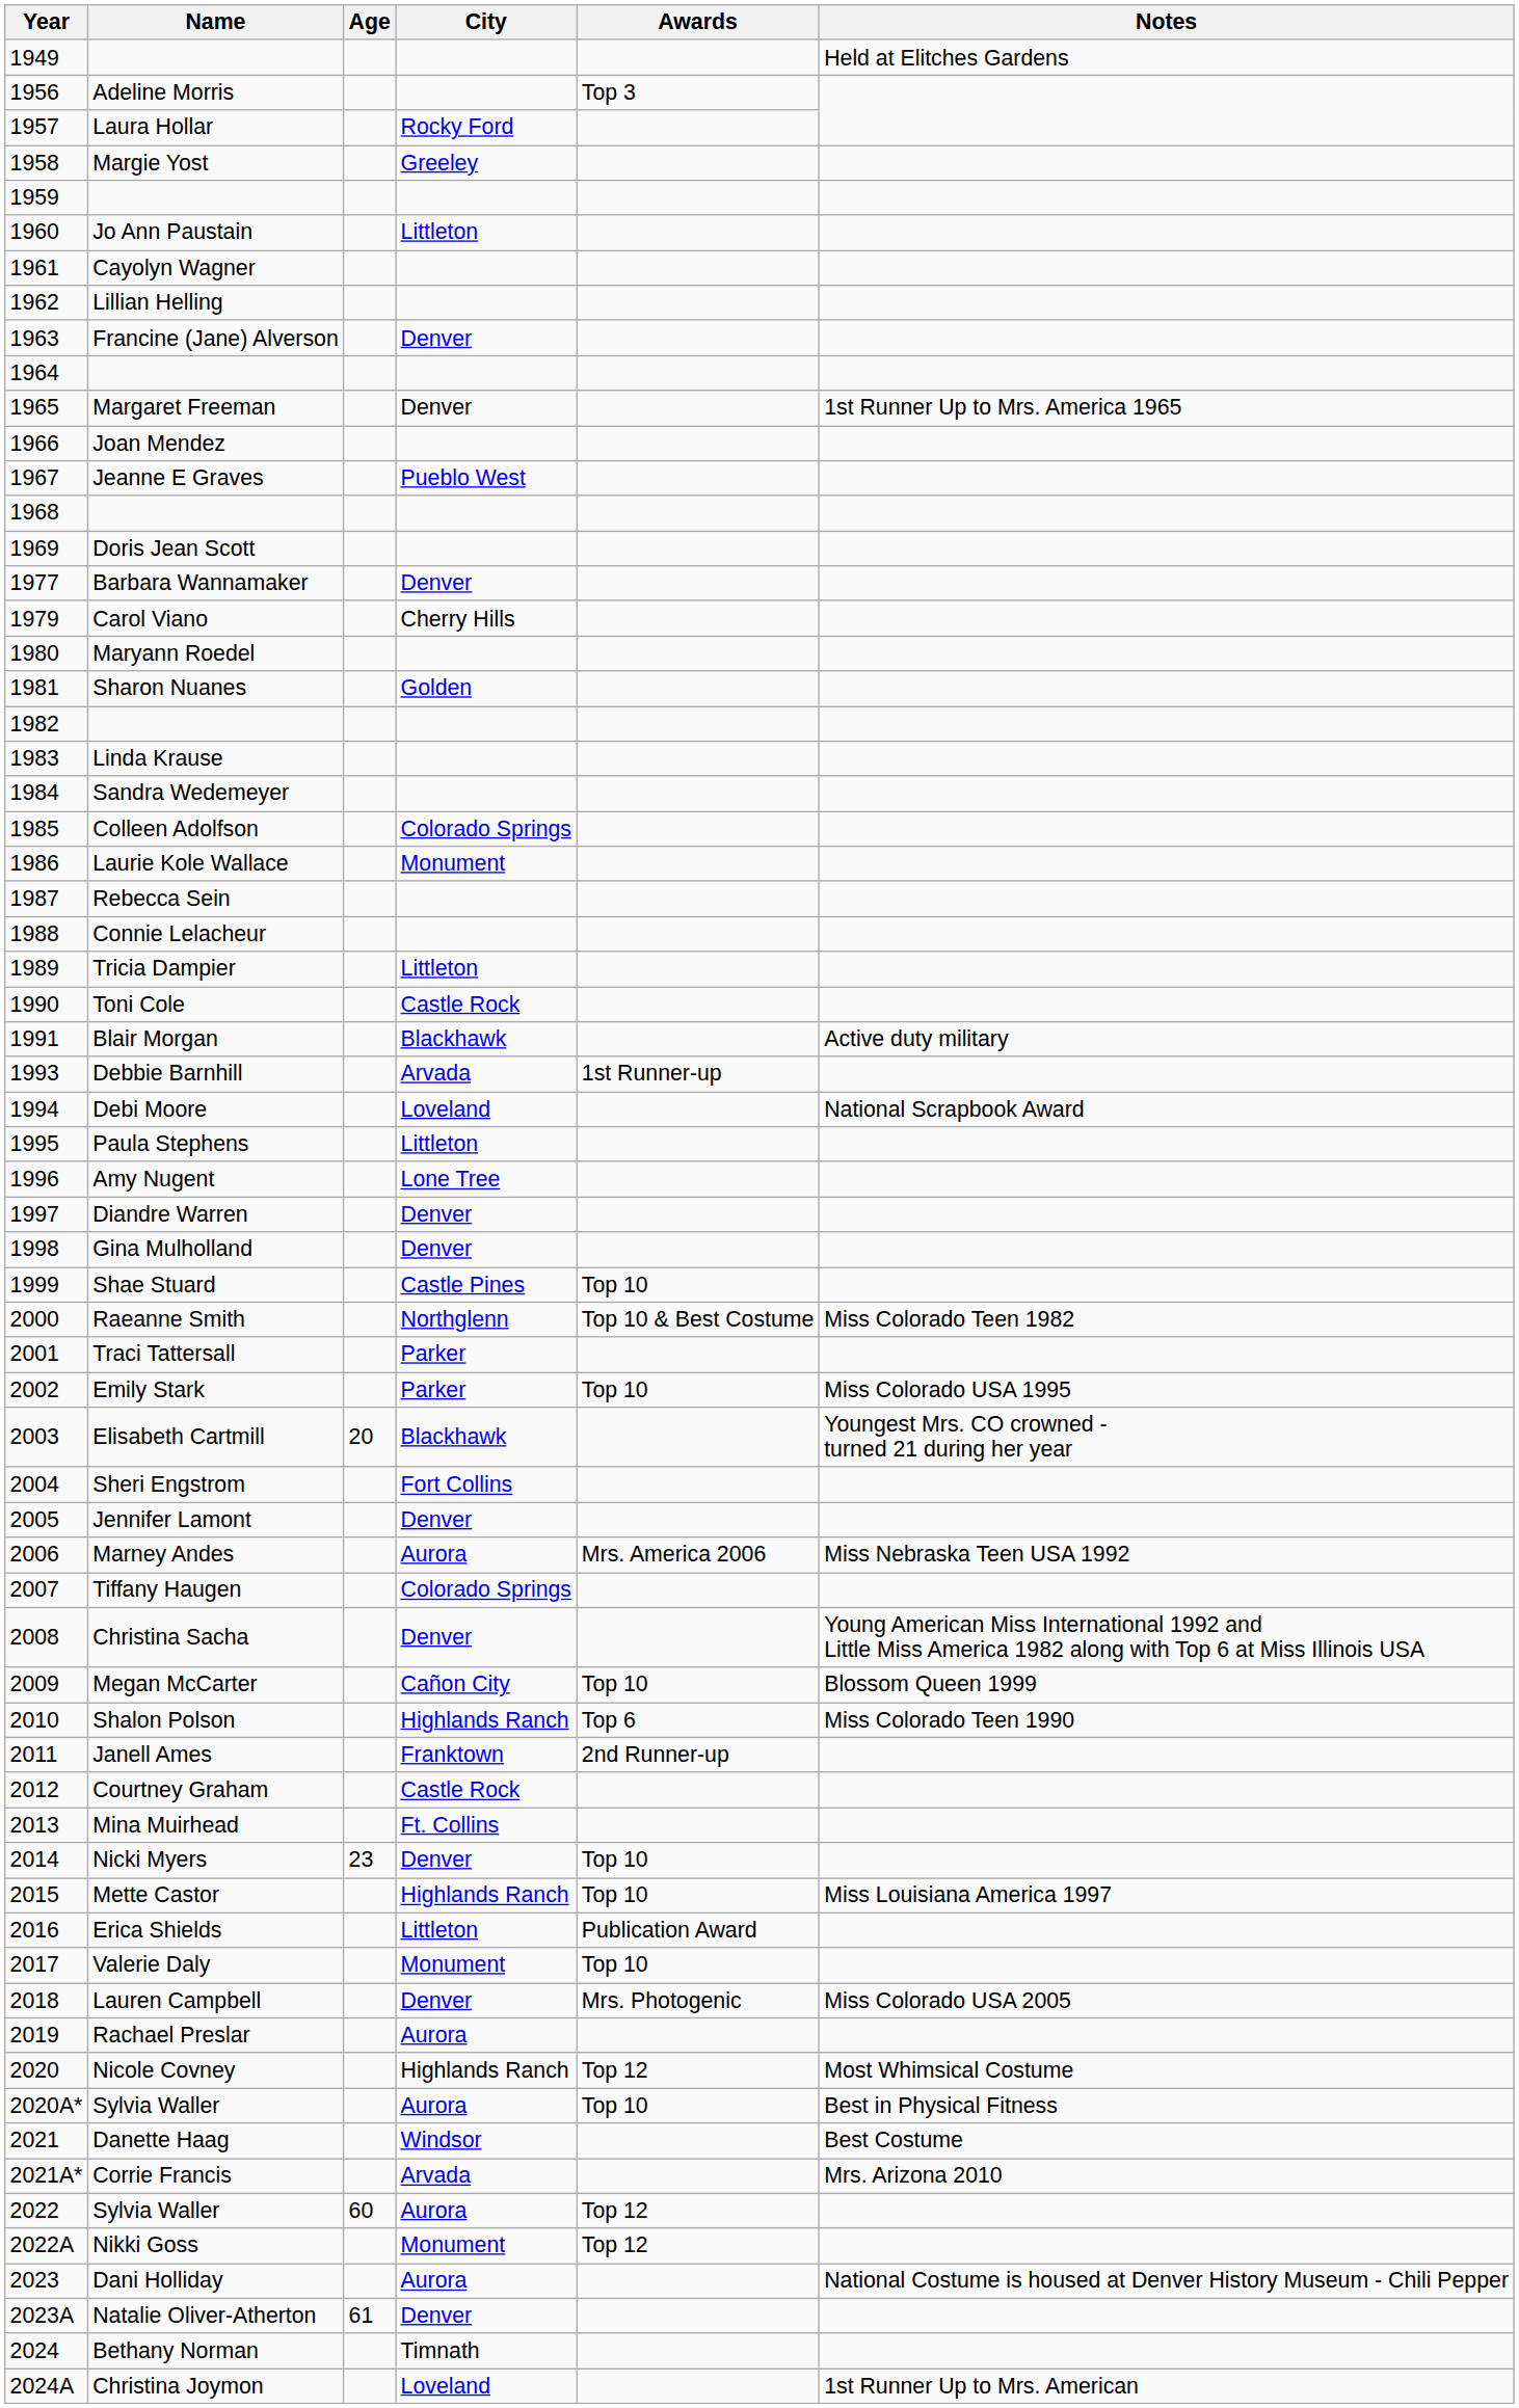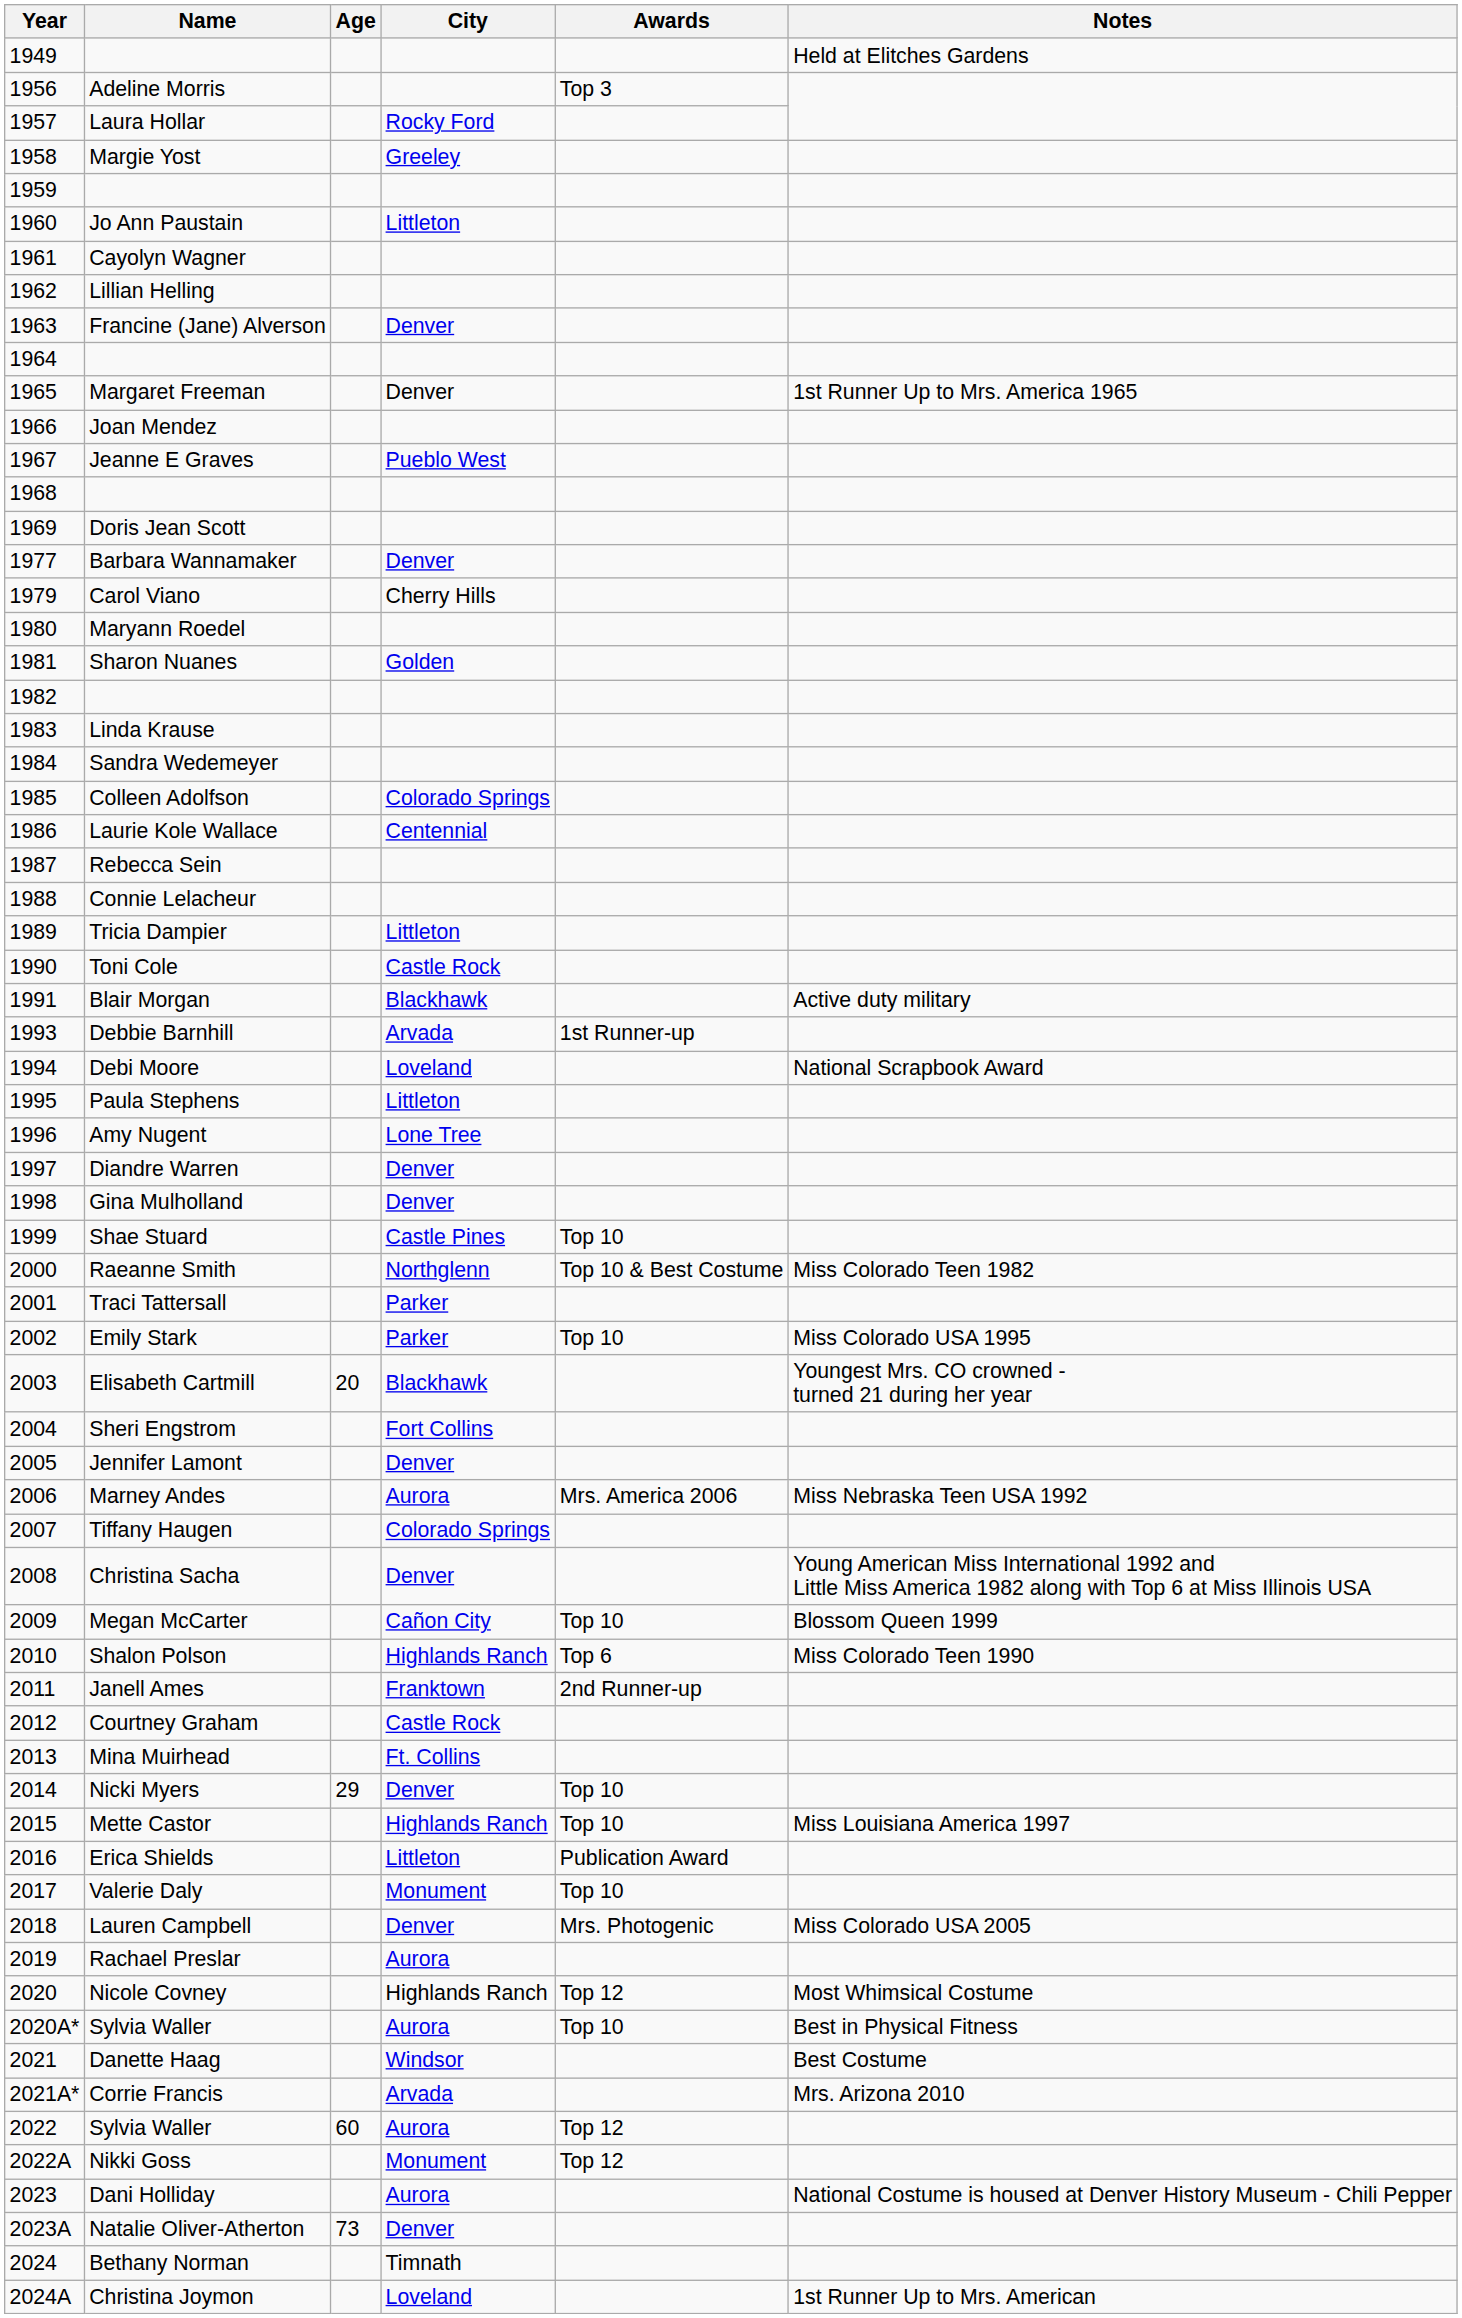Laurie Kole Wallace | City: Monument -> Centennial
Nicki Myers | Age: 23 -> 29
Natalie Oliver-Atherton | Age: 61 -> 73
